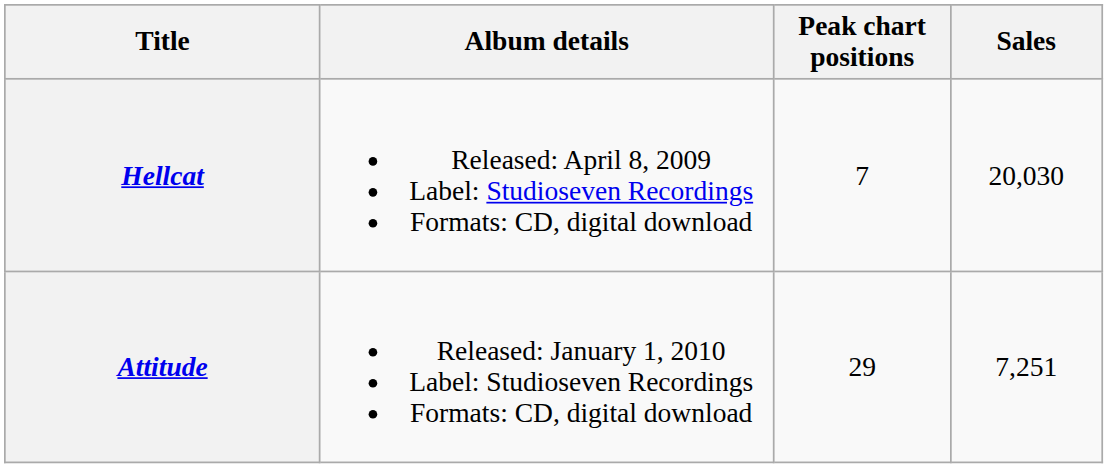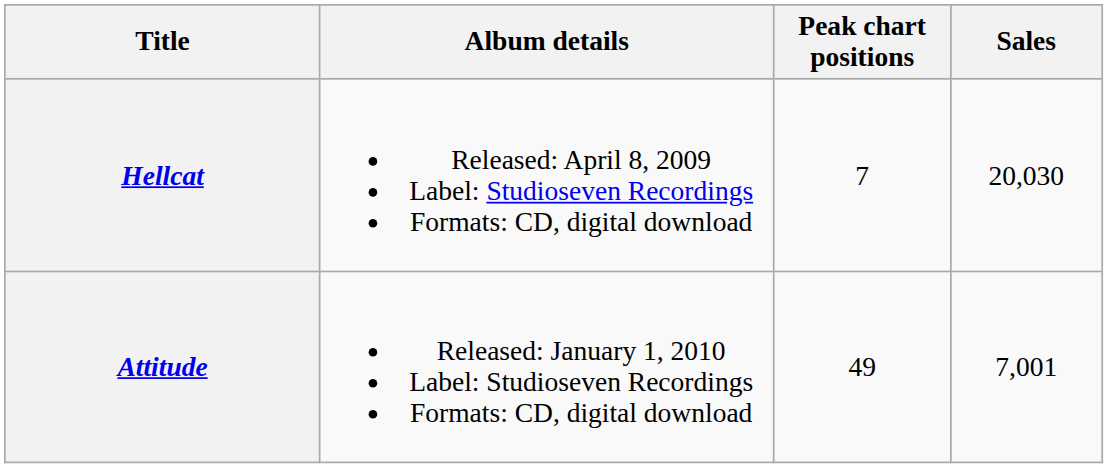Attitude | Peak chart positions: 29 -> 49
Attitude | Sales: 7,251 -> 7,001
